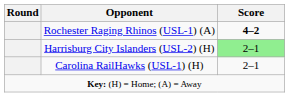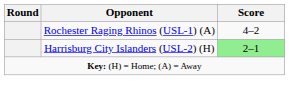Rochester Raging Rhinos (USL-1) (A) | Score: bold -> normal
- row: Carolina RailHawks (USL-1) (H) | 2–1
